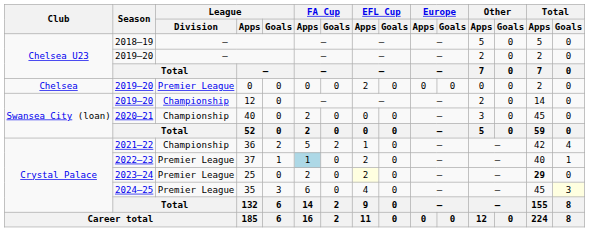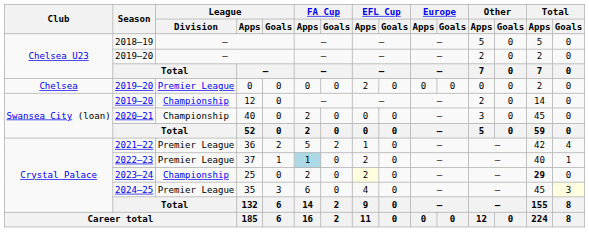36 | League / Division: Championship -> Premier League
25 | League / Division: Premier League -> Championship
